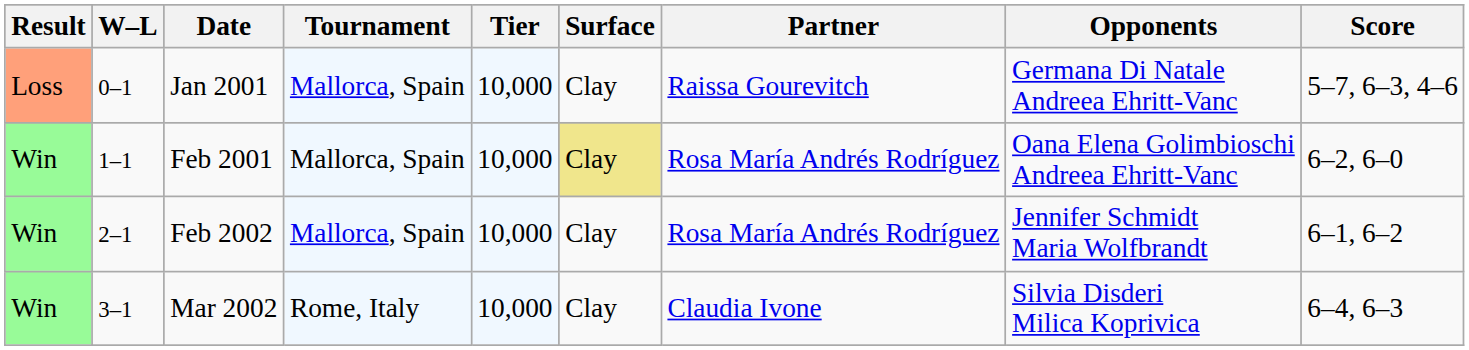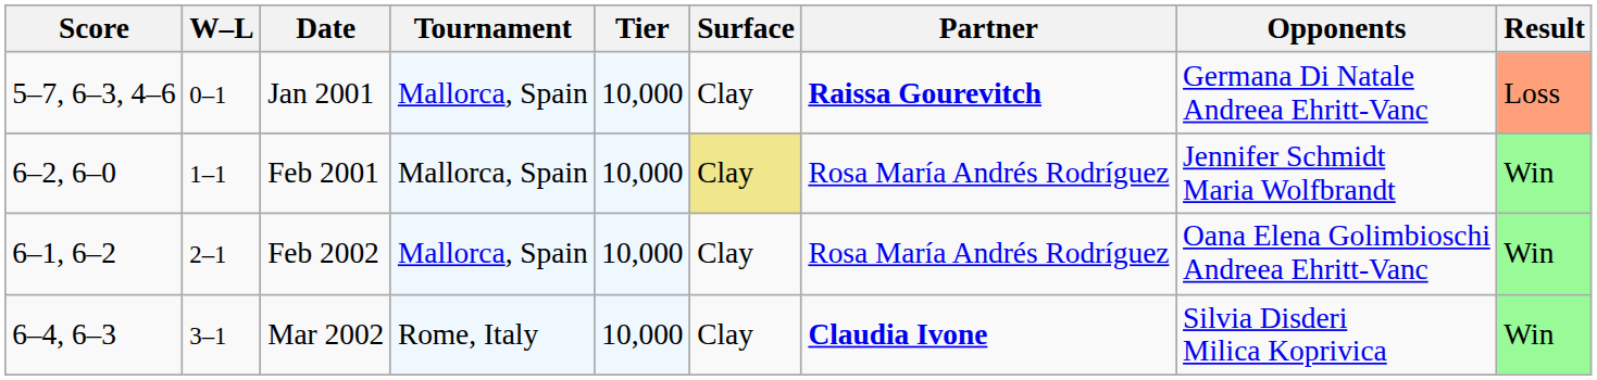columns swapped: Result <-> Score
Jan 2001 | Partner: normal -> bold
Feb 2001 | Opponents: Oana Elena Golimbioschi Andreea Ehritt-Vanc -> Jennifer Schmidt Maria Wolfbrandt
Feb 2002 | Opponents: Jennifer Schmidt Maria Wolfbrandt -> Oana Elena Golimbioschi Andreea Ehritt-Vanc
Mar 2002 | Partner: normal -> bold
